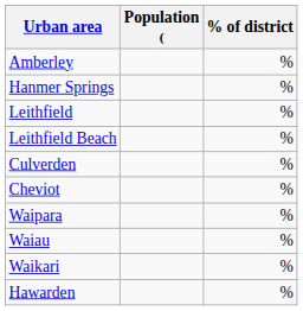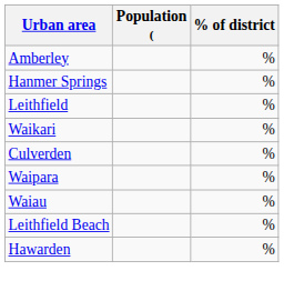rows swapped: Leithfield Beach <-> Waikari
- row: Cheviot | %
